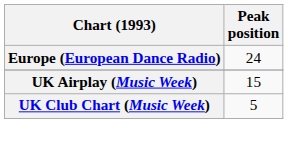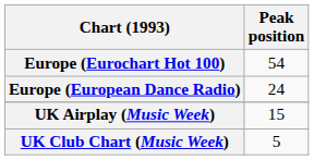+ row: Europe (Eurochart Hot 100) | 54
